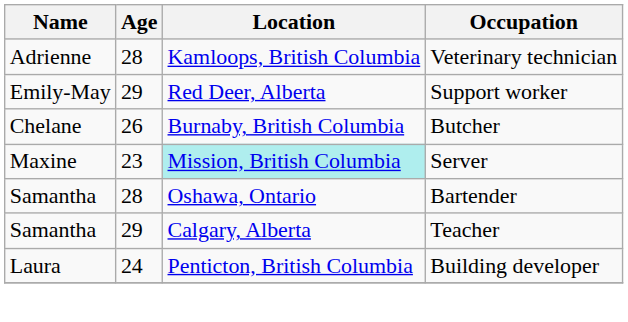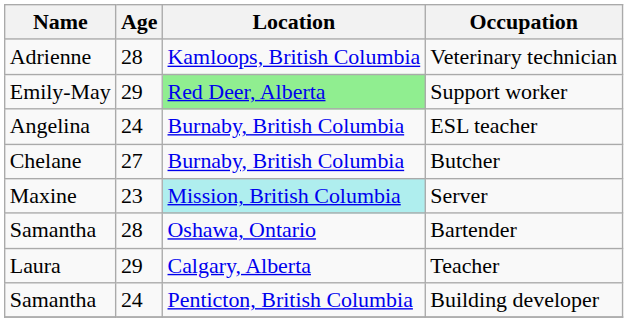Support worker | Location: no background -> lightgreen background
+ row: Angelina | 24 | Burnaby, British Columbia | ESL teacher
Butcher | Age: 26 -> 27
Teacher | Name: Samantha -> Laura
Building developer | Name: Laura -> Samantha
